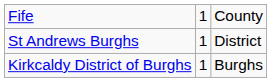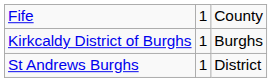rows swapped: Kirkcaldy District of Burghs <-> St Andrews Burghs
